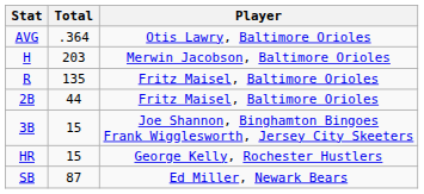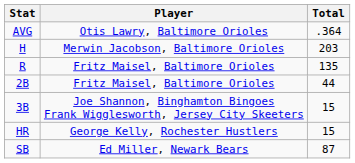columns swapped: Player <-> Total
